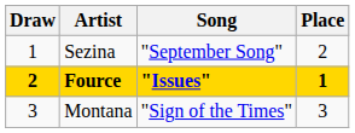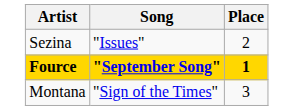- column: Draw | 1 | 2 | 3
Sezina | Song: "September Song" -> "Issues"
Fource | Song: "Issues" -> "September Song"
